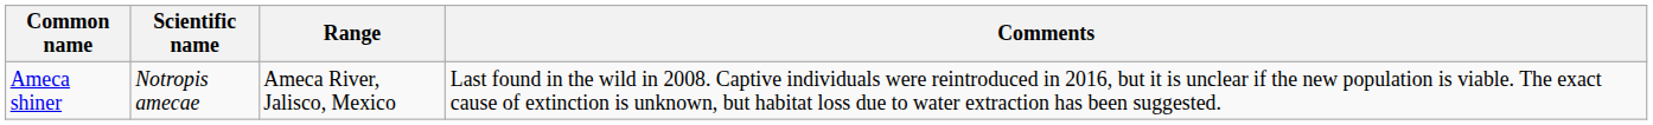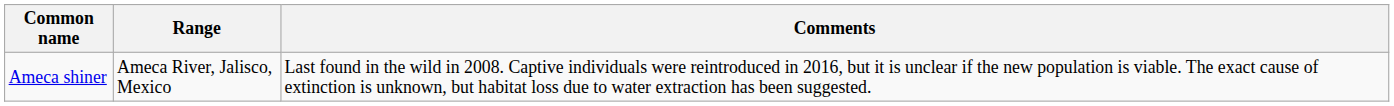- column: Scientific name | Notropis amecae
